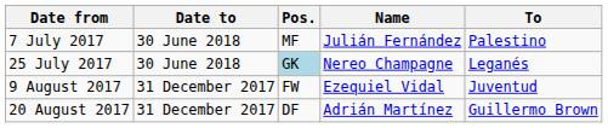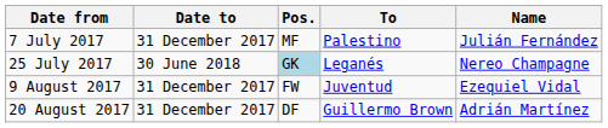columns swapped: Name <-> To
7 July 2017 | Date to: 30 June 2018 -> 31 December 2017
